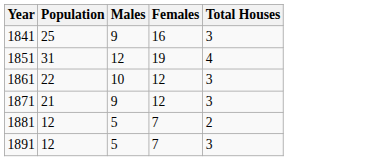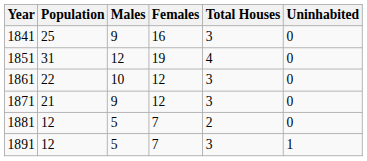+ column: Uninhabited | 0 | 0 | 0 | 0 | 0 | 1
